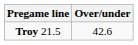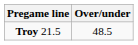Troy 21.5 | Over/under: 42.6 -> 48.5
